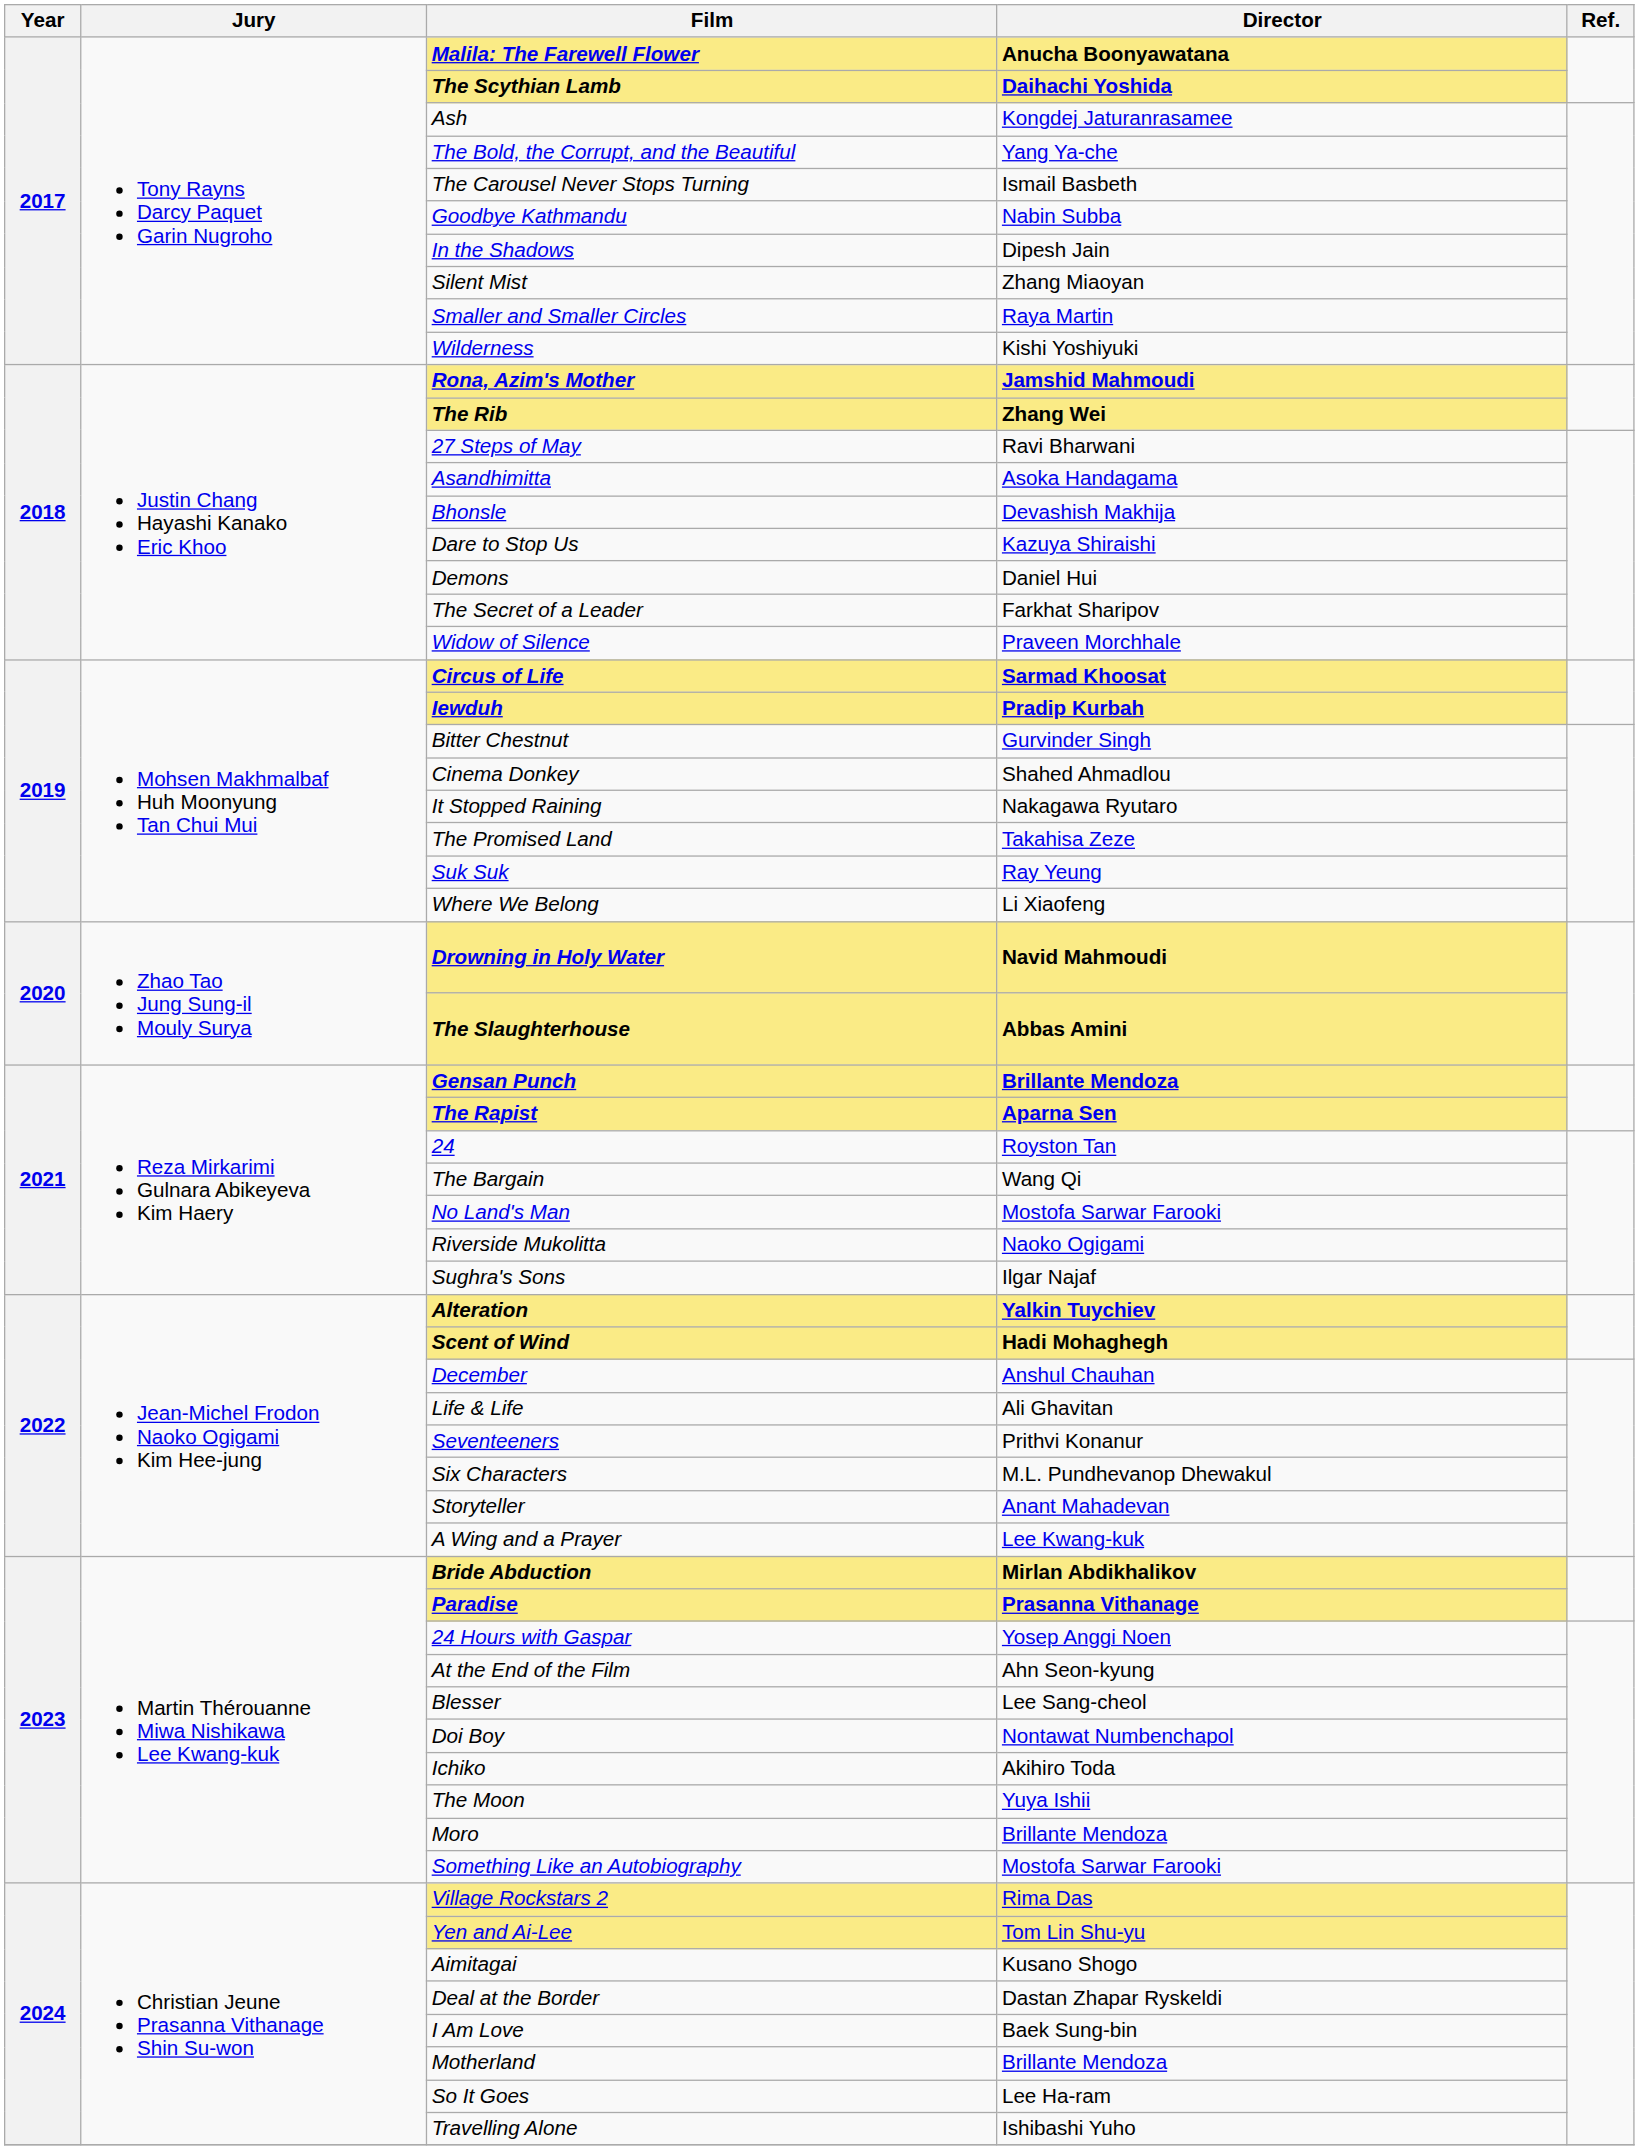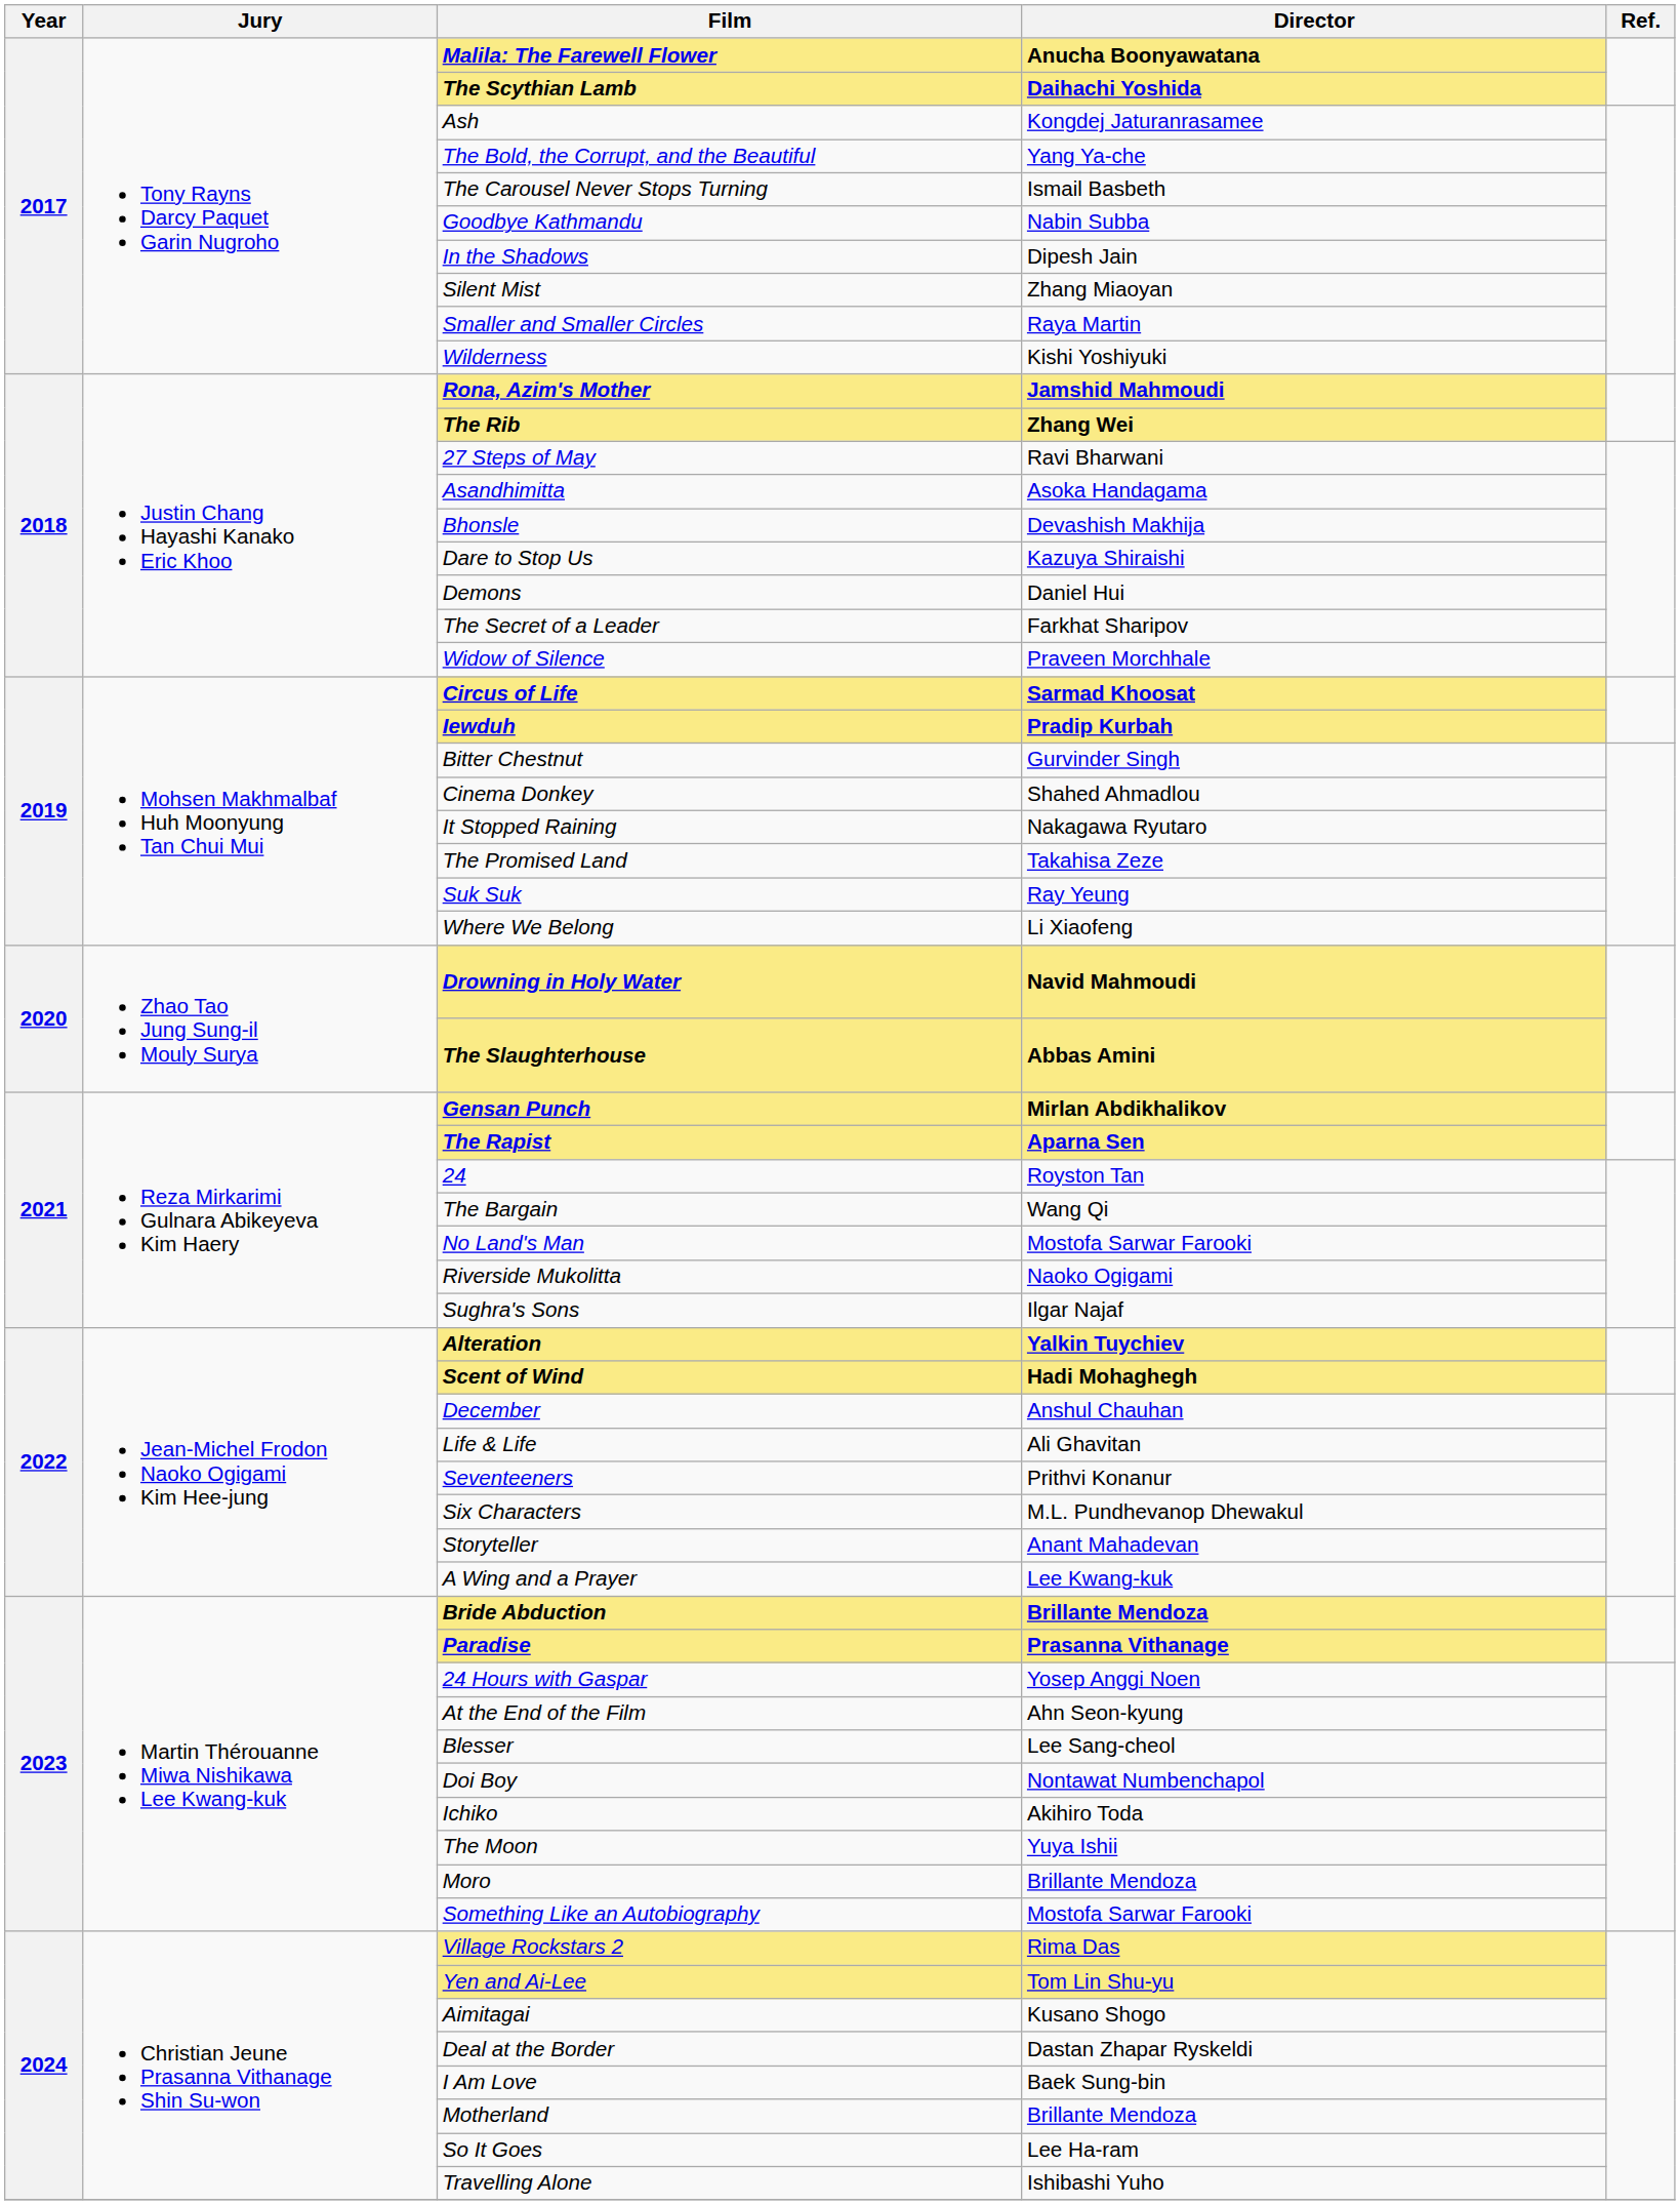Gensan Punch | Director: Brillante Mendoza -> Mirlan Abdikhalikov
Bride Abduction | Director: Mirlan Abdikhalikov -> Brillante Mendoza
